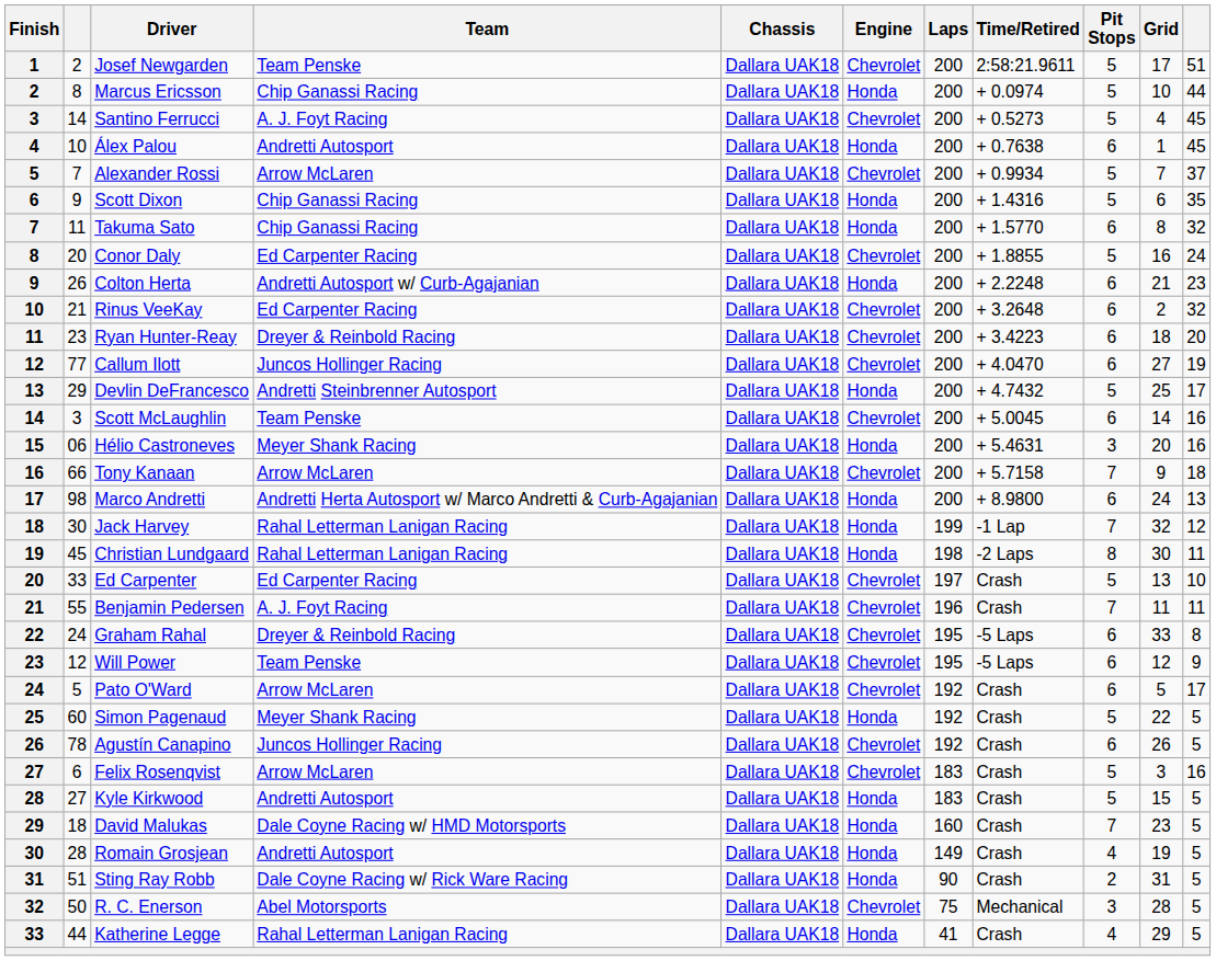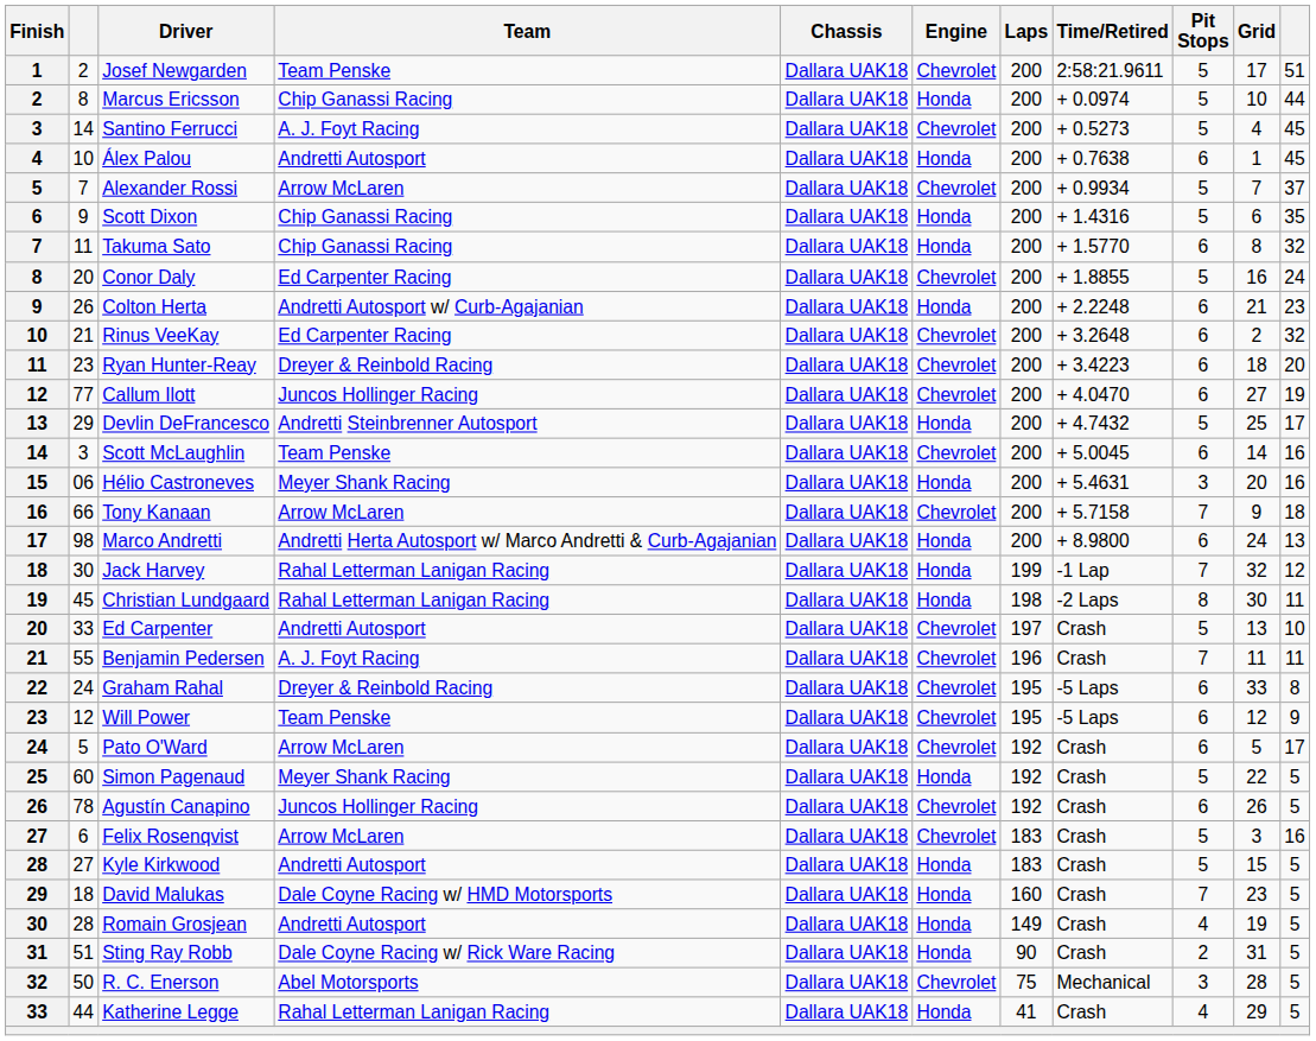Ed Carpenter | Team: Ed Carpenter Racing -> Andretti Autosport
